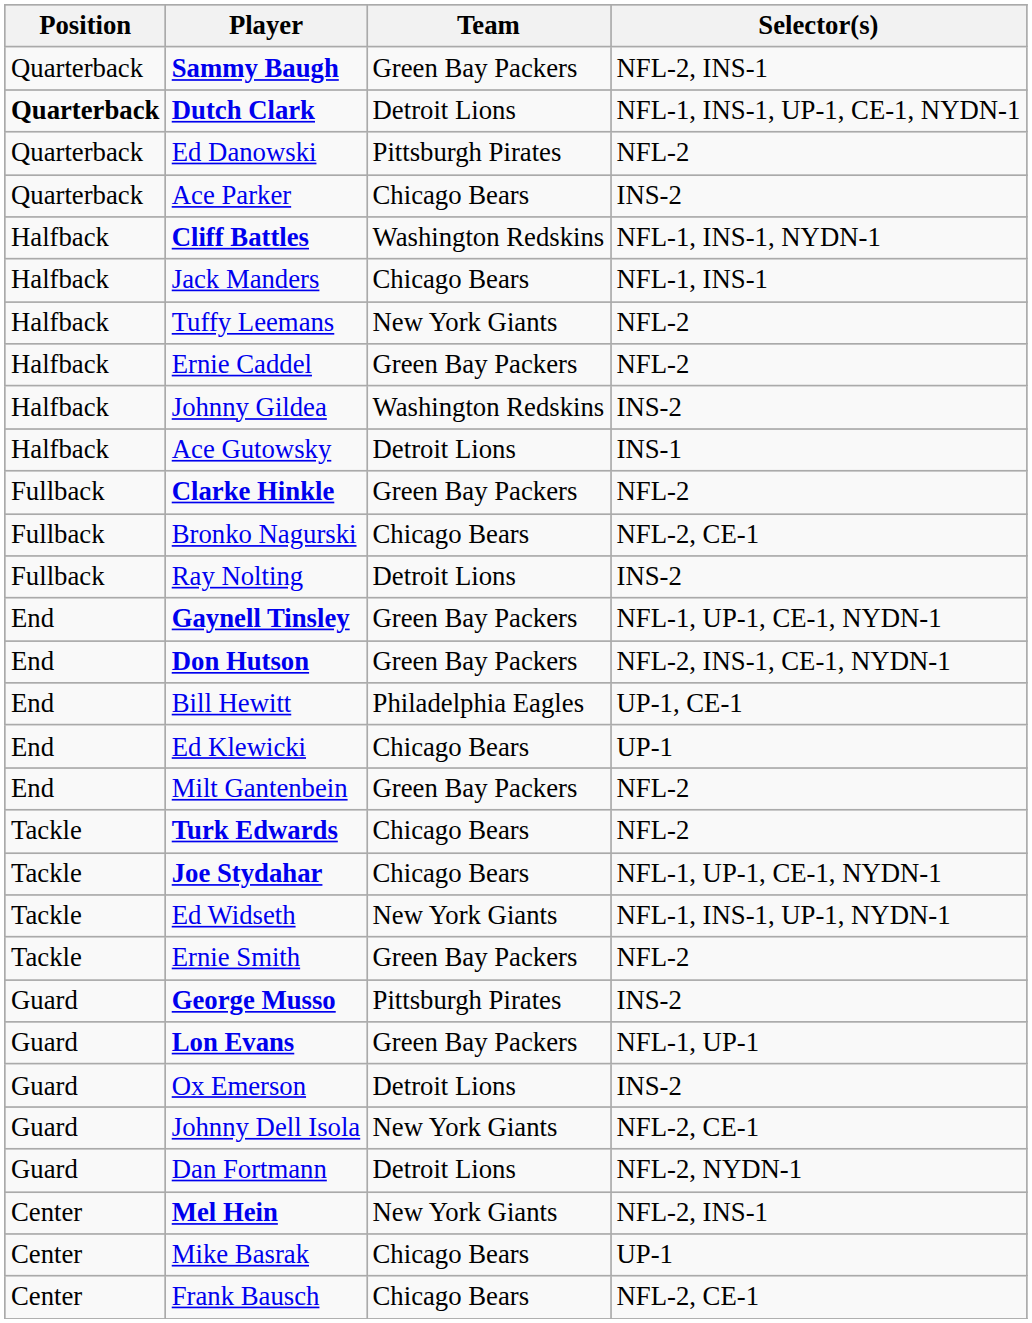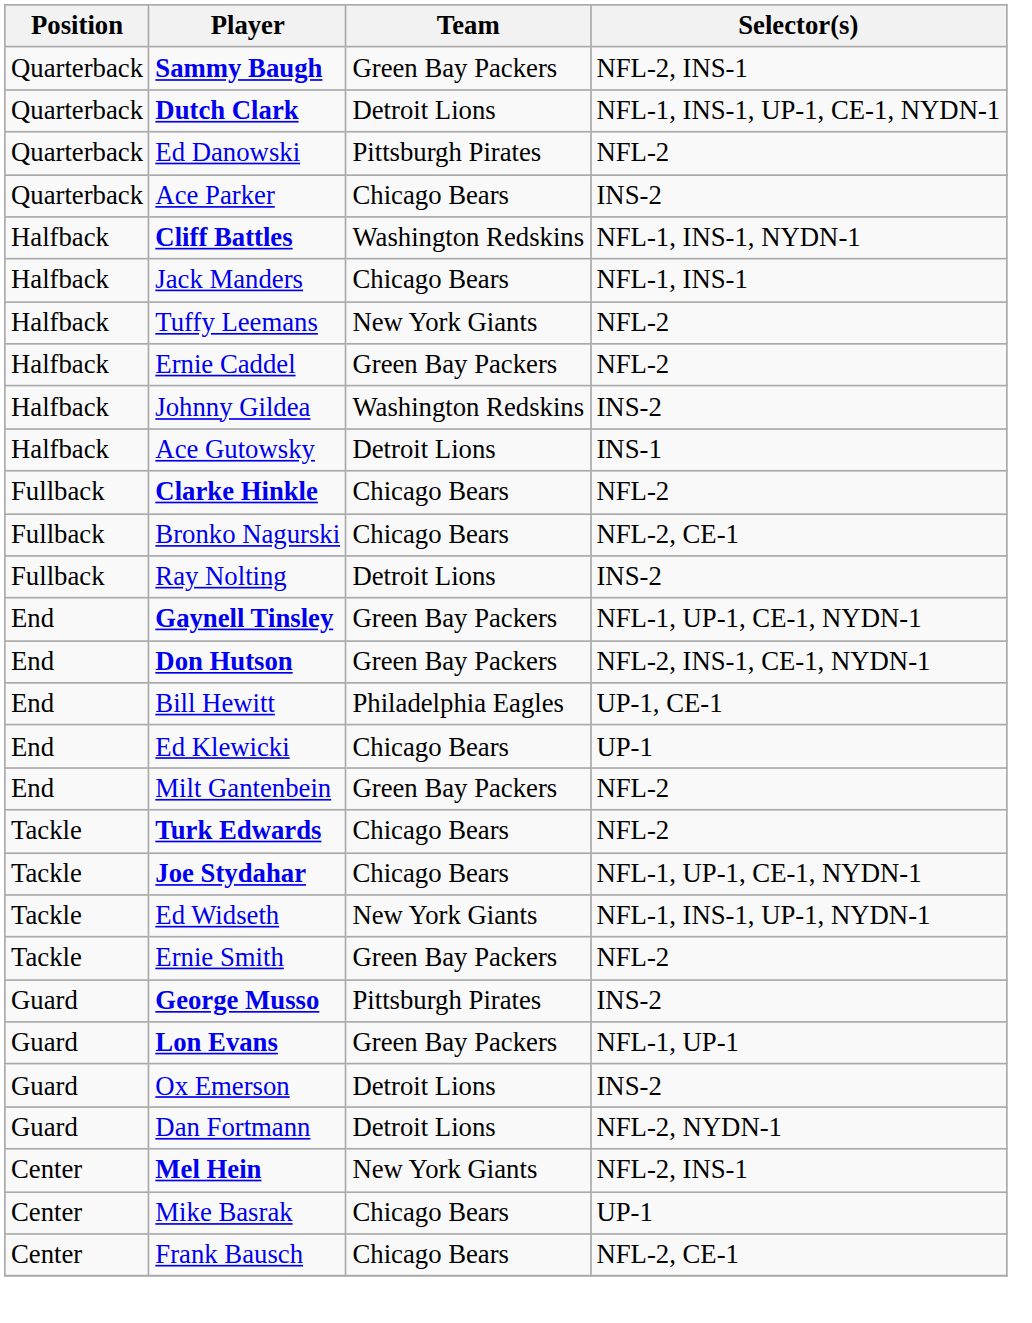Dutch Clark | Position: bold -> normal
Clarke Hinkle | Team: Green Bay Packers -> Chicago Bears
- row: Guard | Johnny Dell Isola | New York Giants | NFL-2, CE-1
